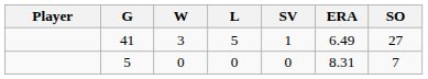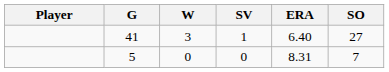- column: L | 5 | 0
41 | ERA: 6.49 -> 6.40
